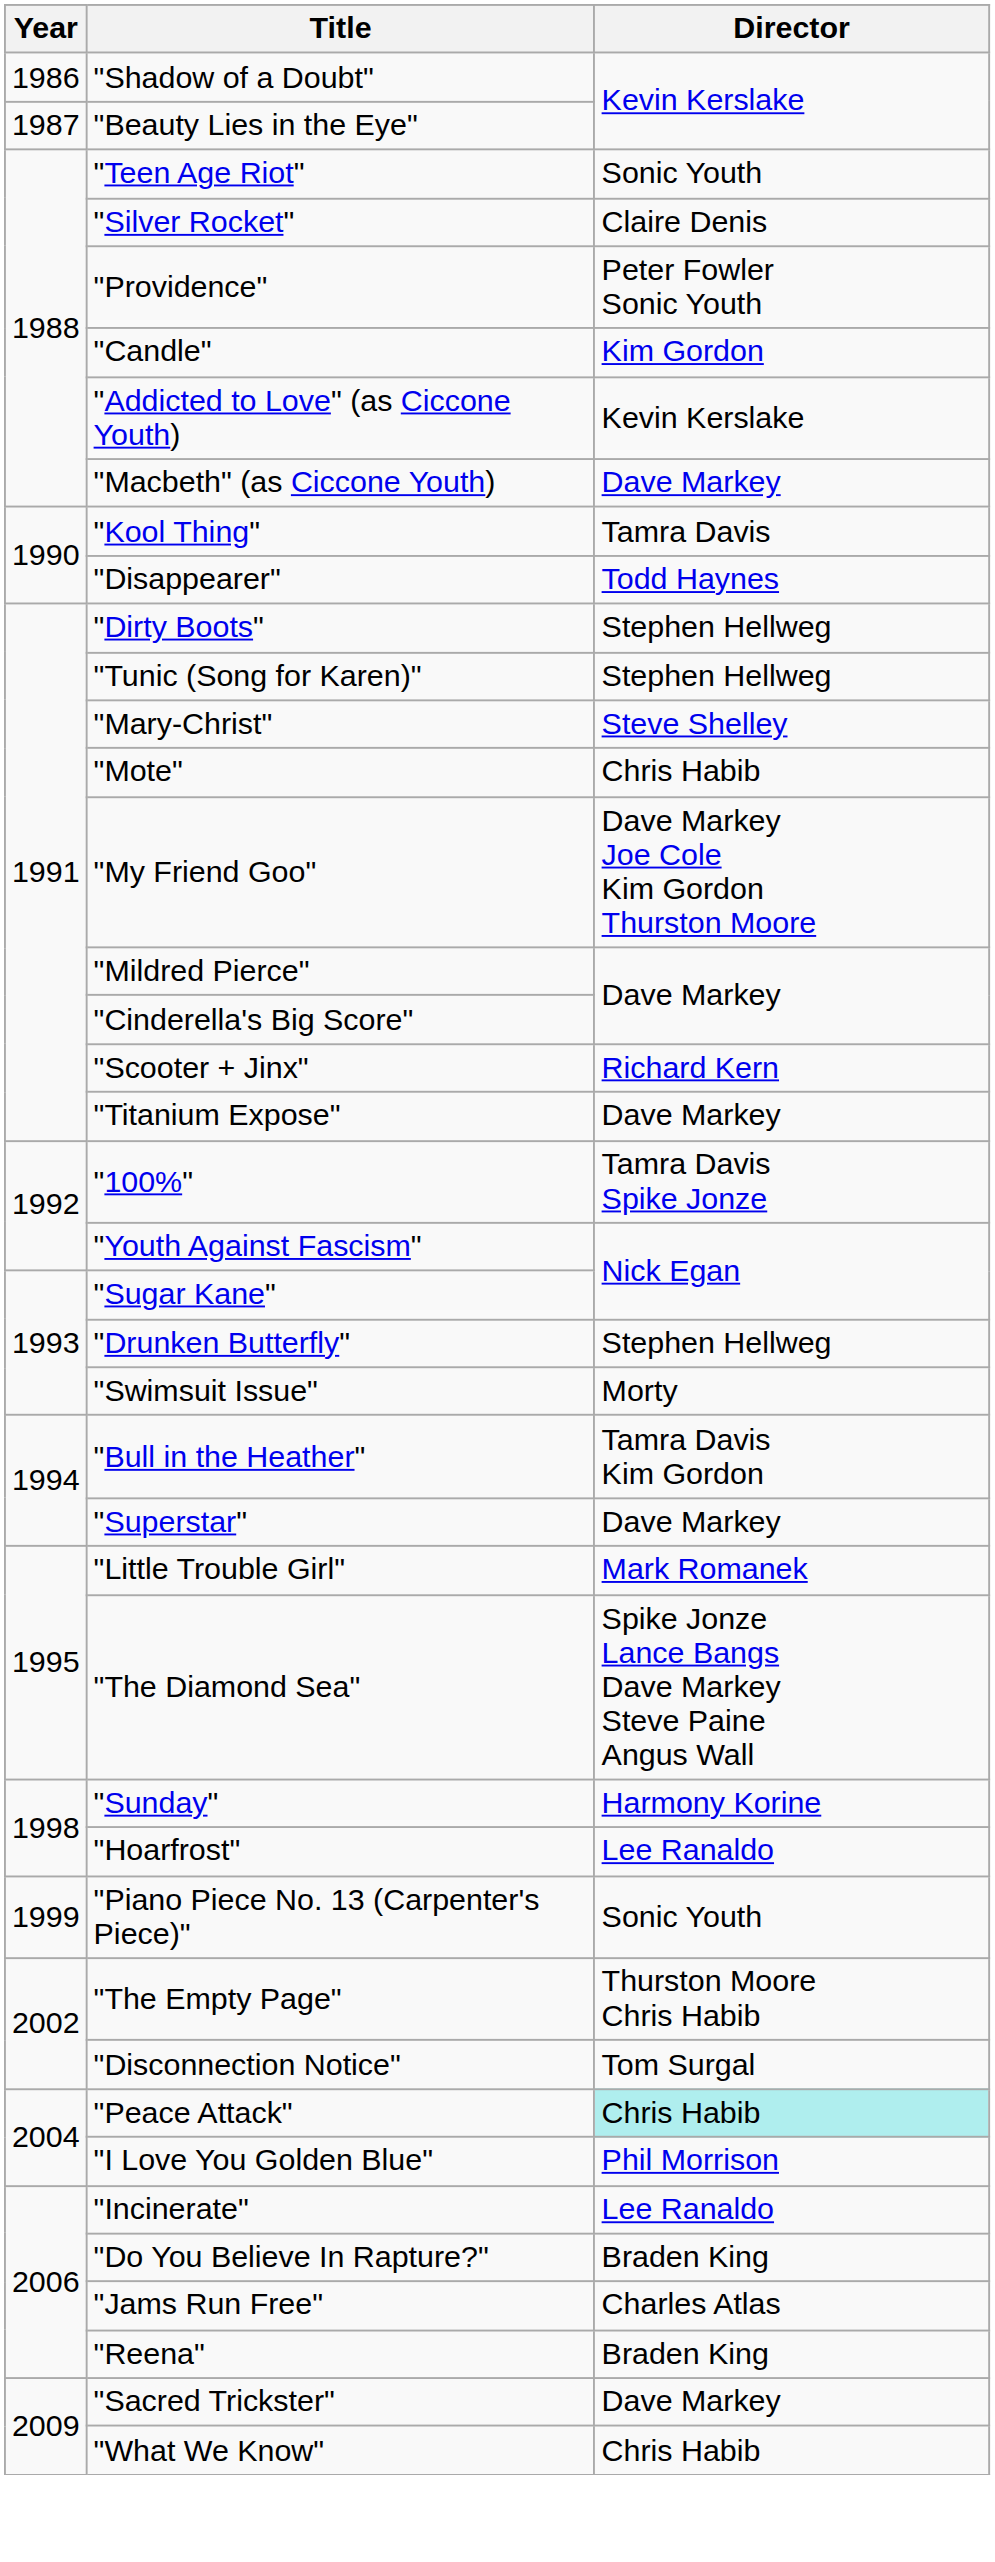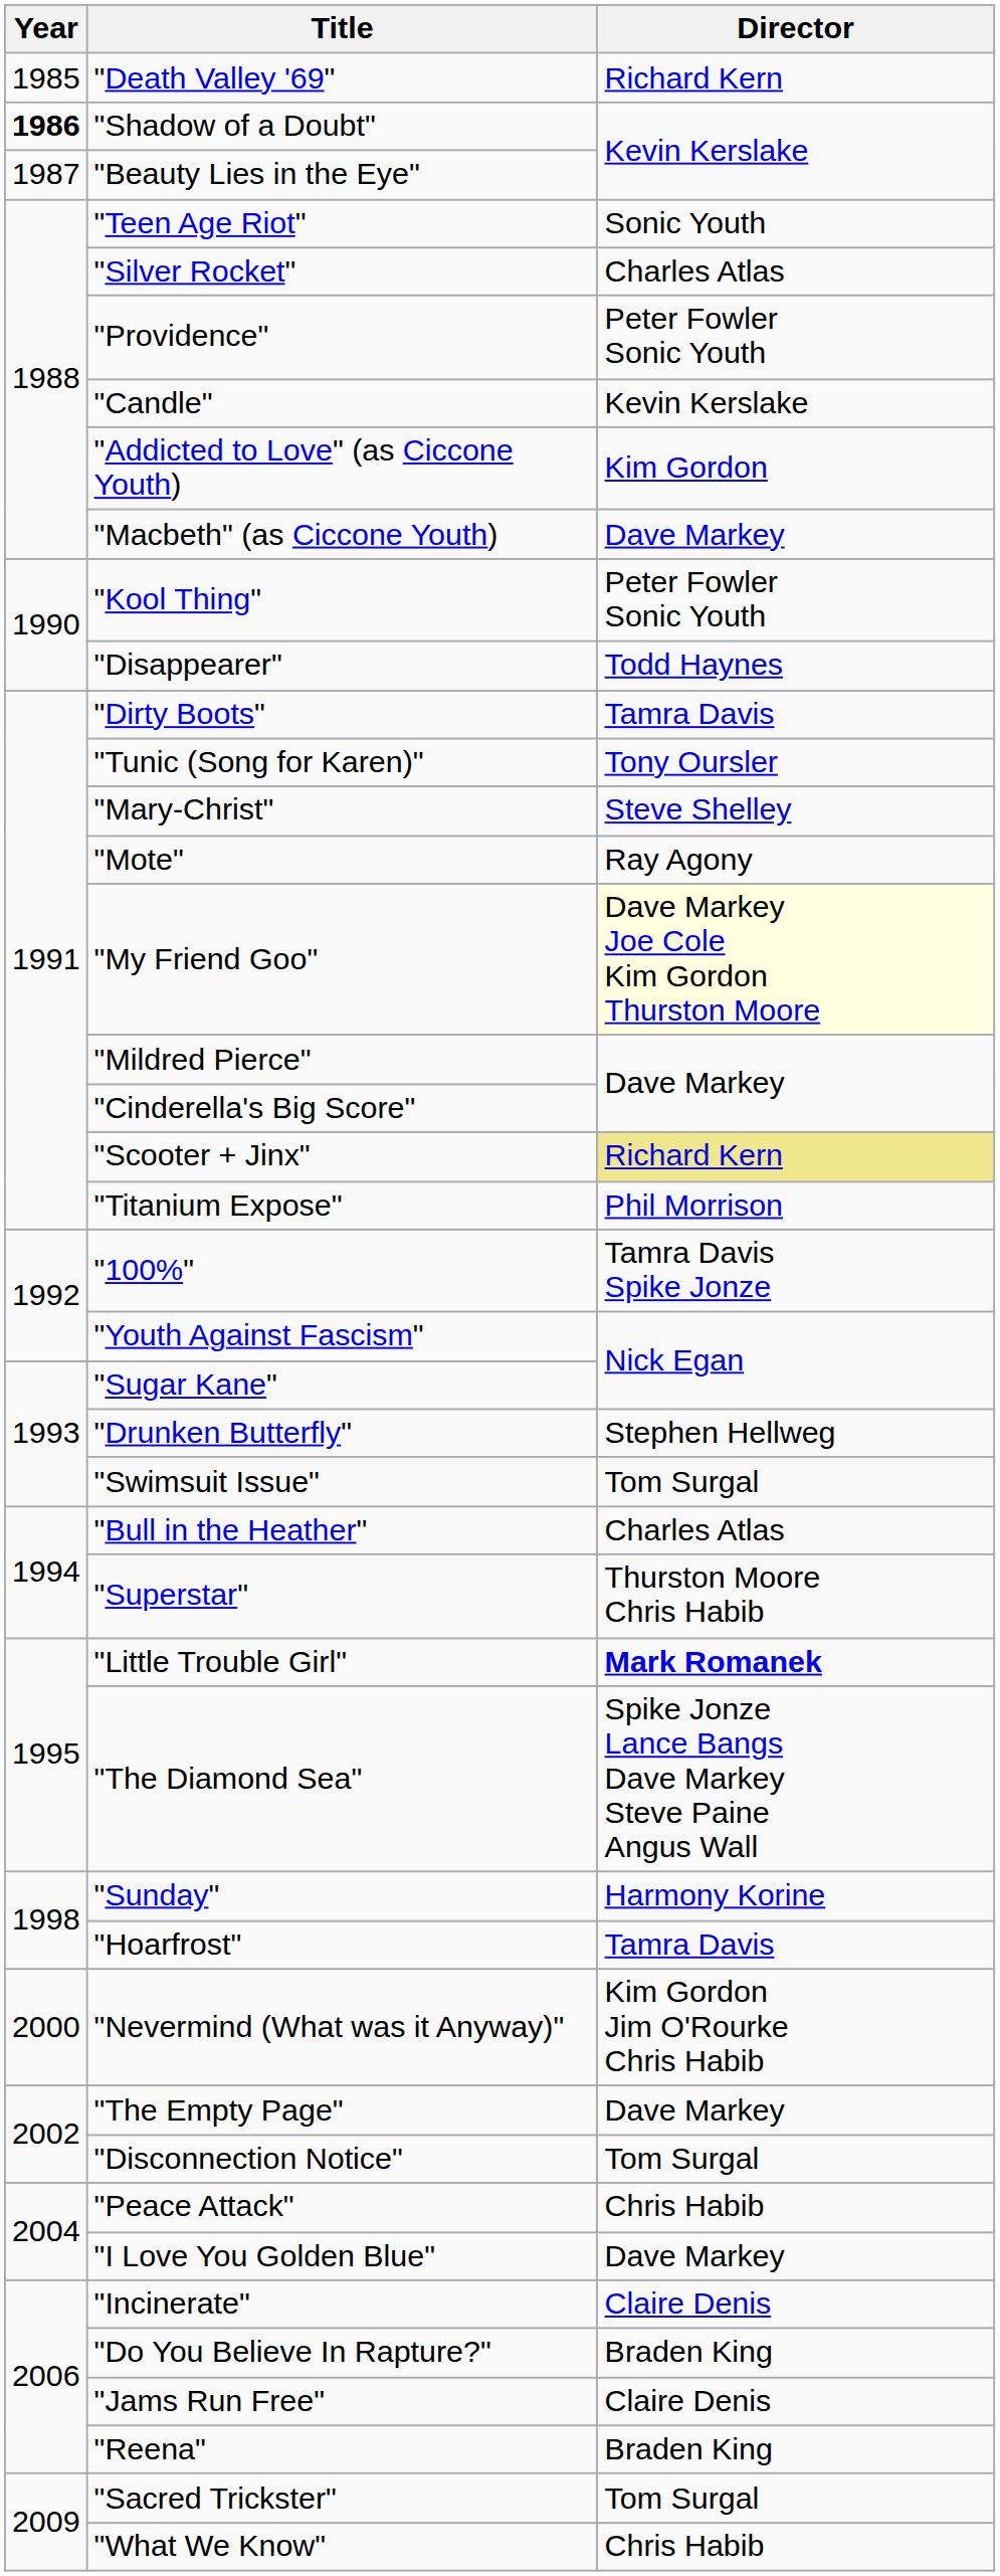+ row: 1985 | "Death Valley '69" | Richard Kern
"Shadow of a Doubt" | Year: normal -> bold
"Silver Rocket" | Director: Claire Denis -> Charles Atlas
"Candle" | Director: Kim Gordon -> Kevin Kerslake
"Addicted to Love" (as Ciccone Youth) | Director: Kevin Kerslake -> Kim Gordon
"Kool Thing" | Director: Tamra Davis -> Peter Fowler Sonic Youth
"Dirty Boots" | Director: Stephen Hellweg -> Tamra Davis
"Tunic (Song for Karen)" | Director: Stephen Hellweg -> Tony Oursler
"Mote" | Director: Chris Habib -> Ray Agony
"My Friend Goo" | Director: no background -> lightyellow background
"Scooter + Jinx" | Director: no background -> khaki background
"Titanium Expose" | Director: Dave Markey -> Phil Morrison
"Swimsuit Issue" | Director: Morty -> Tom Surgal
"Bull in the Heather" | Director: Tamra Davis Kim Gordon -> Charles Atlas
"Superstar" | Director: Dave Markey -> Thurston Moore Chris Habib
"Little Trouble Girl" | Director: normal -> bold
"Hoarfrost" | Director: Lee Ranaldo -> Tamra Davis
- row: 1999 | "Piano Piece No. 13 (Carpenter's Piece)" | Sonic Youth
+ row: 2000 | "Nevermind (What was it Anyway)" | Kim Gordon Jim O'Rourke Chris Habib
"The Empty Page" | Director: Thurston Moore Chris Habib -> Dave Markey
"Peace Attack" | Director: paleturquoise background -> no background
"I Love You Golden Blue" | Director: Phil Morrison -> Dave Markey
"Incinerate" | Director: Lee Ranaldo -> Claire Denis
"Jams Run Free" | Director: Charles Atlas -> Claire Denis
"Sacred Trickster" | Director: Dave Markey -> Tom Surgal
